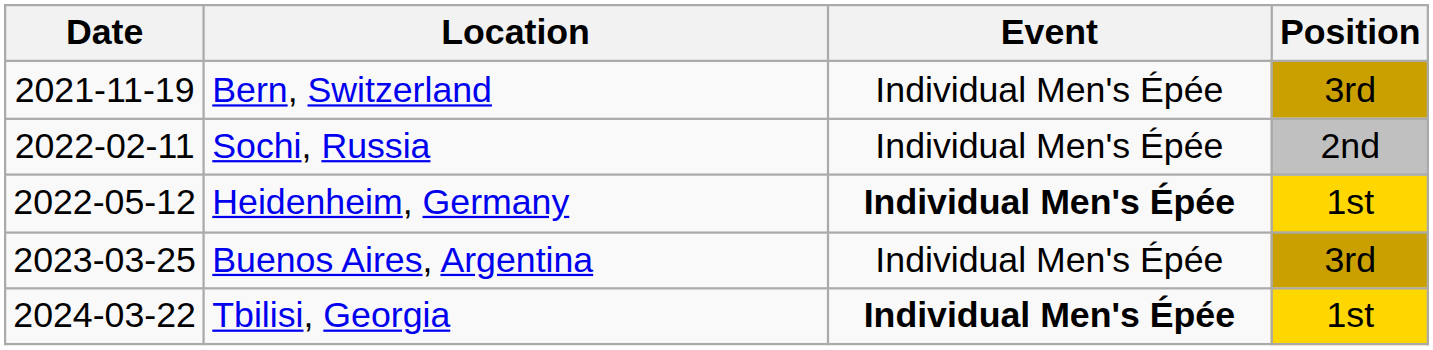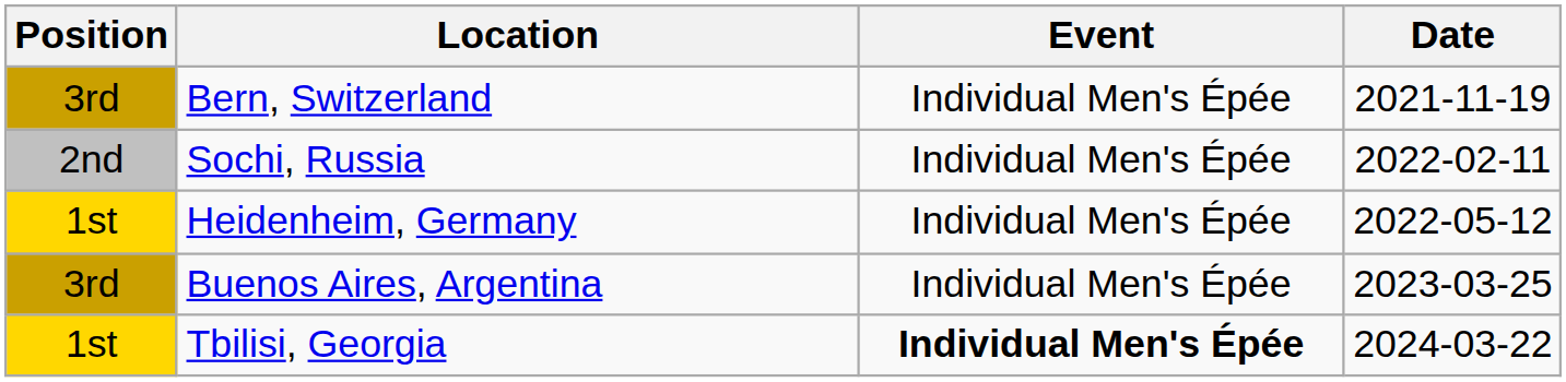columns swapped: Date <-> Position
Heidenheim, Germany | Event: bold -> normal
